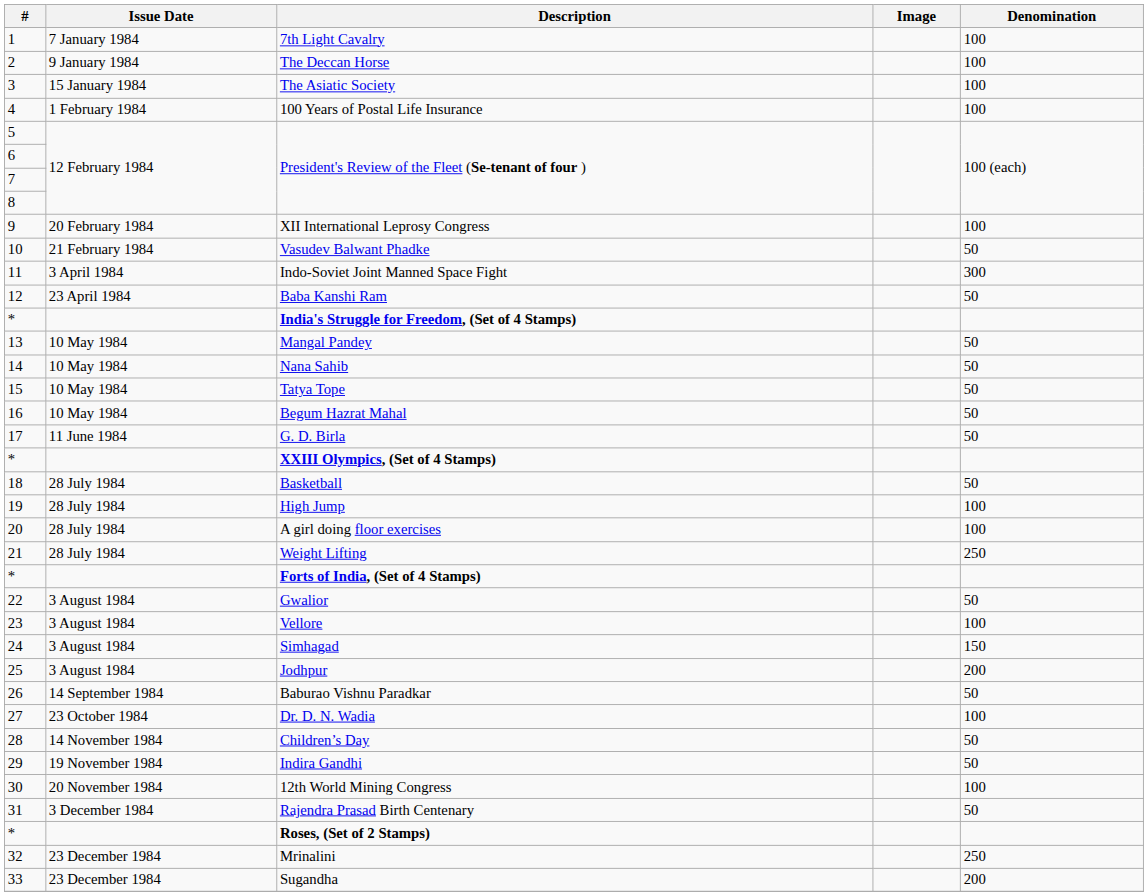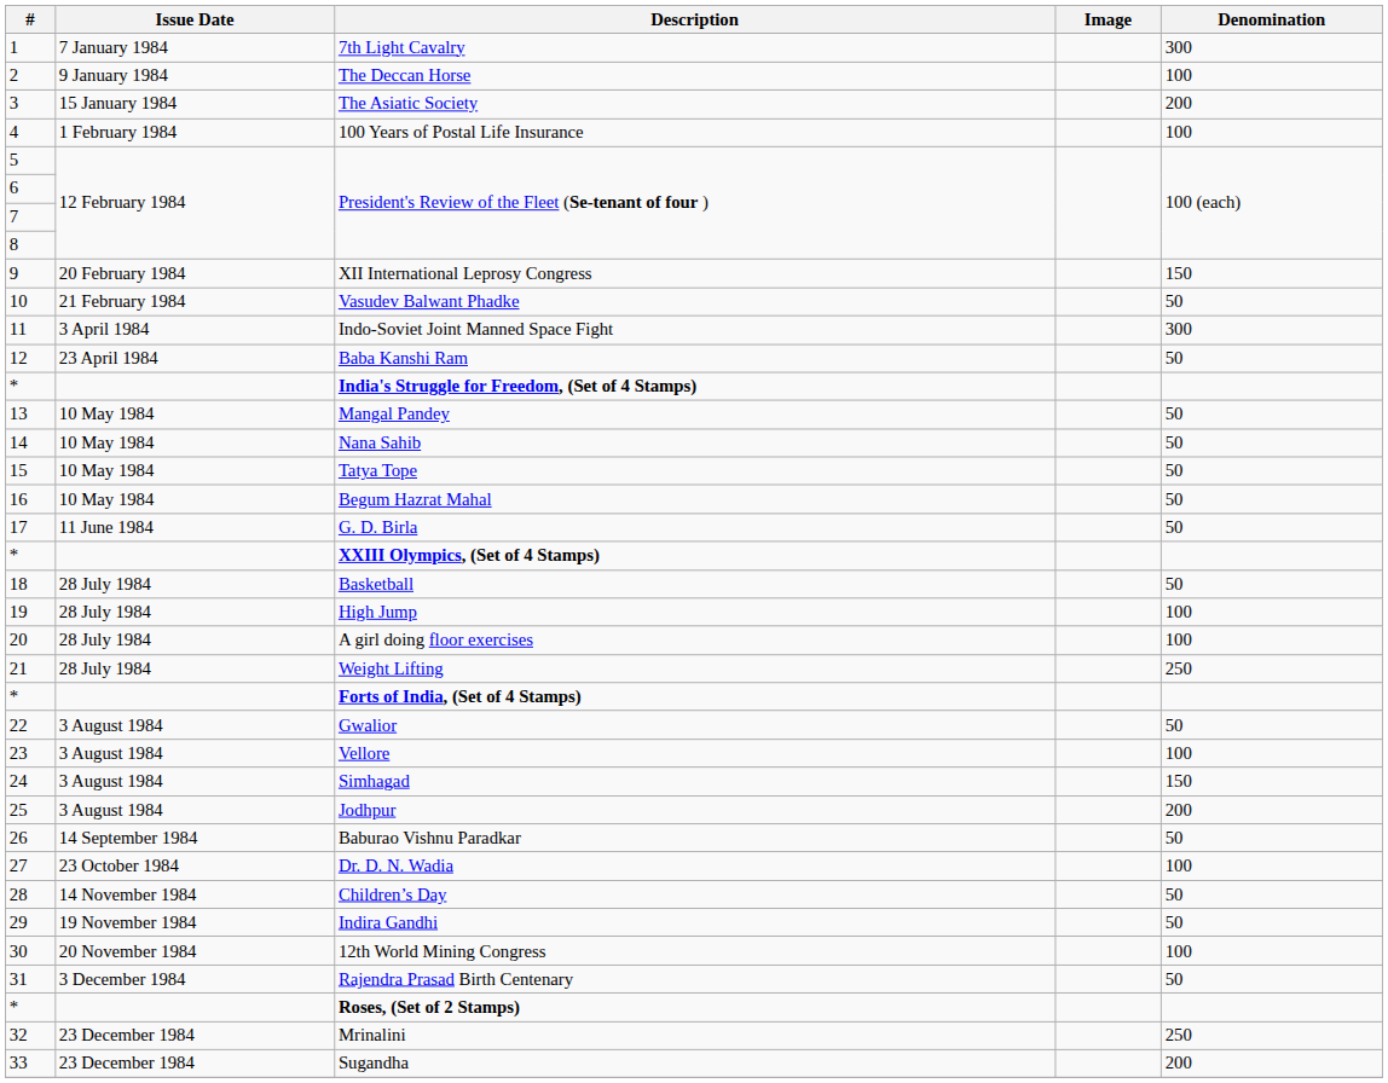7th Light Cavalry | Denomination: 100 -> 300
The Asiatic Society | Denomination: 100 -> 200
XII International Leprosy Congress | Denomination: 100 -> 150
